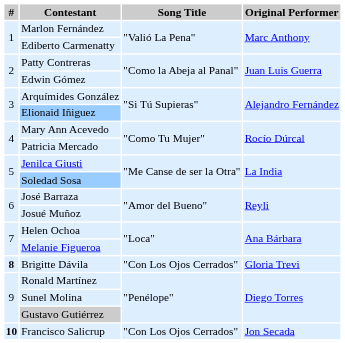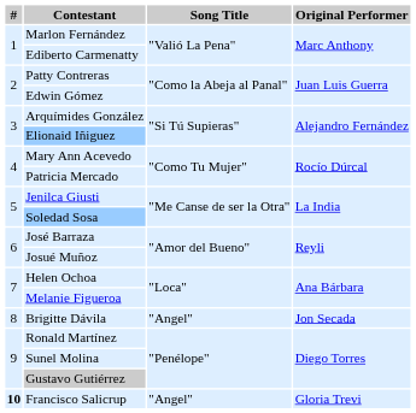Brigitte Dávila | #: bold -> normal
Brigitte Dávila | Song Title: "Con Los Ojos Cerrados" -> "Angel"
Brigitte Dávila | Original Performer: Gloria Trevi -> Jon Secada
Francisco Salicrup | Song Title: "Con Los Ojos Cerrados" -> "Angel"
Francisco Salicrup | Original Performer: Jon Secada -> Gloria Trevi
